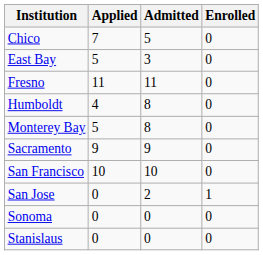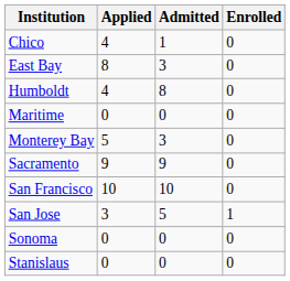Chico | Applied: 7 -> 4
Chico | Admitted: 5 -> 1
East Bay | Applied: 5 -> 8
- row: Fresno | 11 | 11 | 0
+ row: Maritime | 0 | 0 | 0
Monterey Bay | Admitted: 8 -> 3
San Jose | Applied: 0 -> 3
San Jose | Admitted: 2 -> 5
